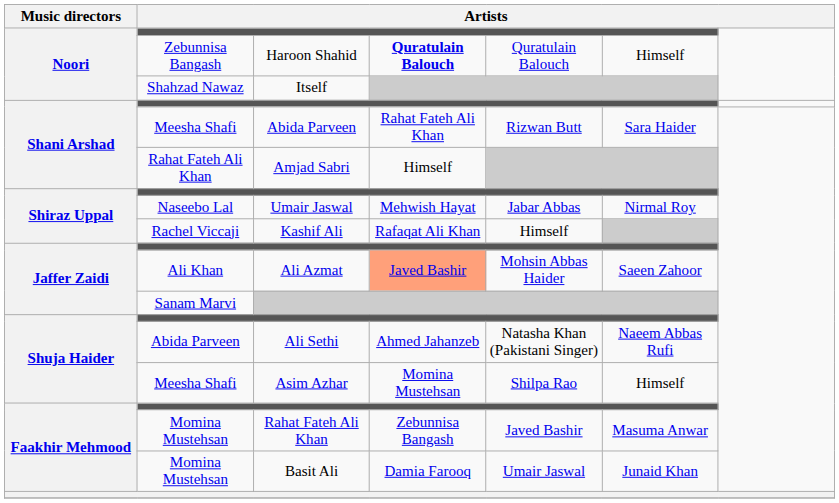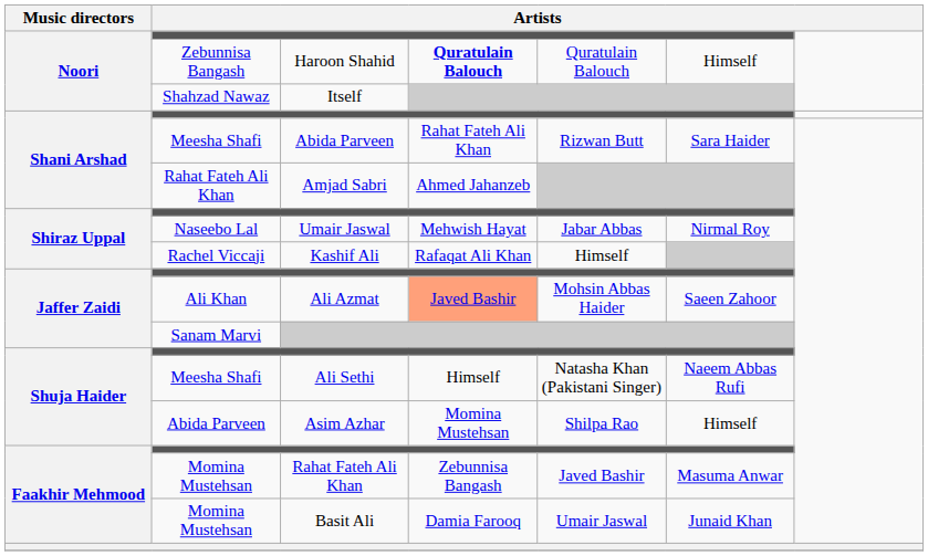Amjad Sabri | column 4: Himself -> Ahmed Jahanzeb
Ali Sethi | column 2: Abida Parveen -> Meesha Shafi
Ali Sethi | column 4: Ahmed Jahanzeb -> Himself
Asim Azhar | column 2: Meesha Shafi -> Abida Parveen
